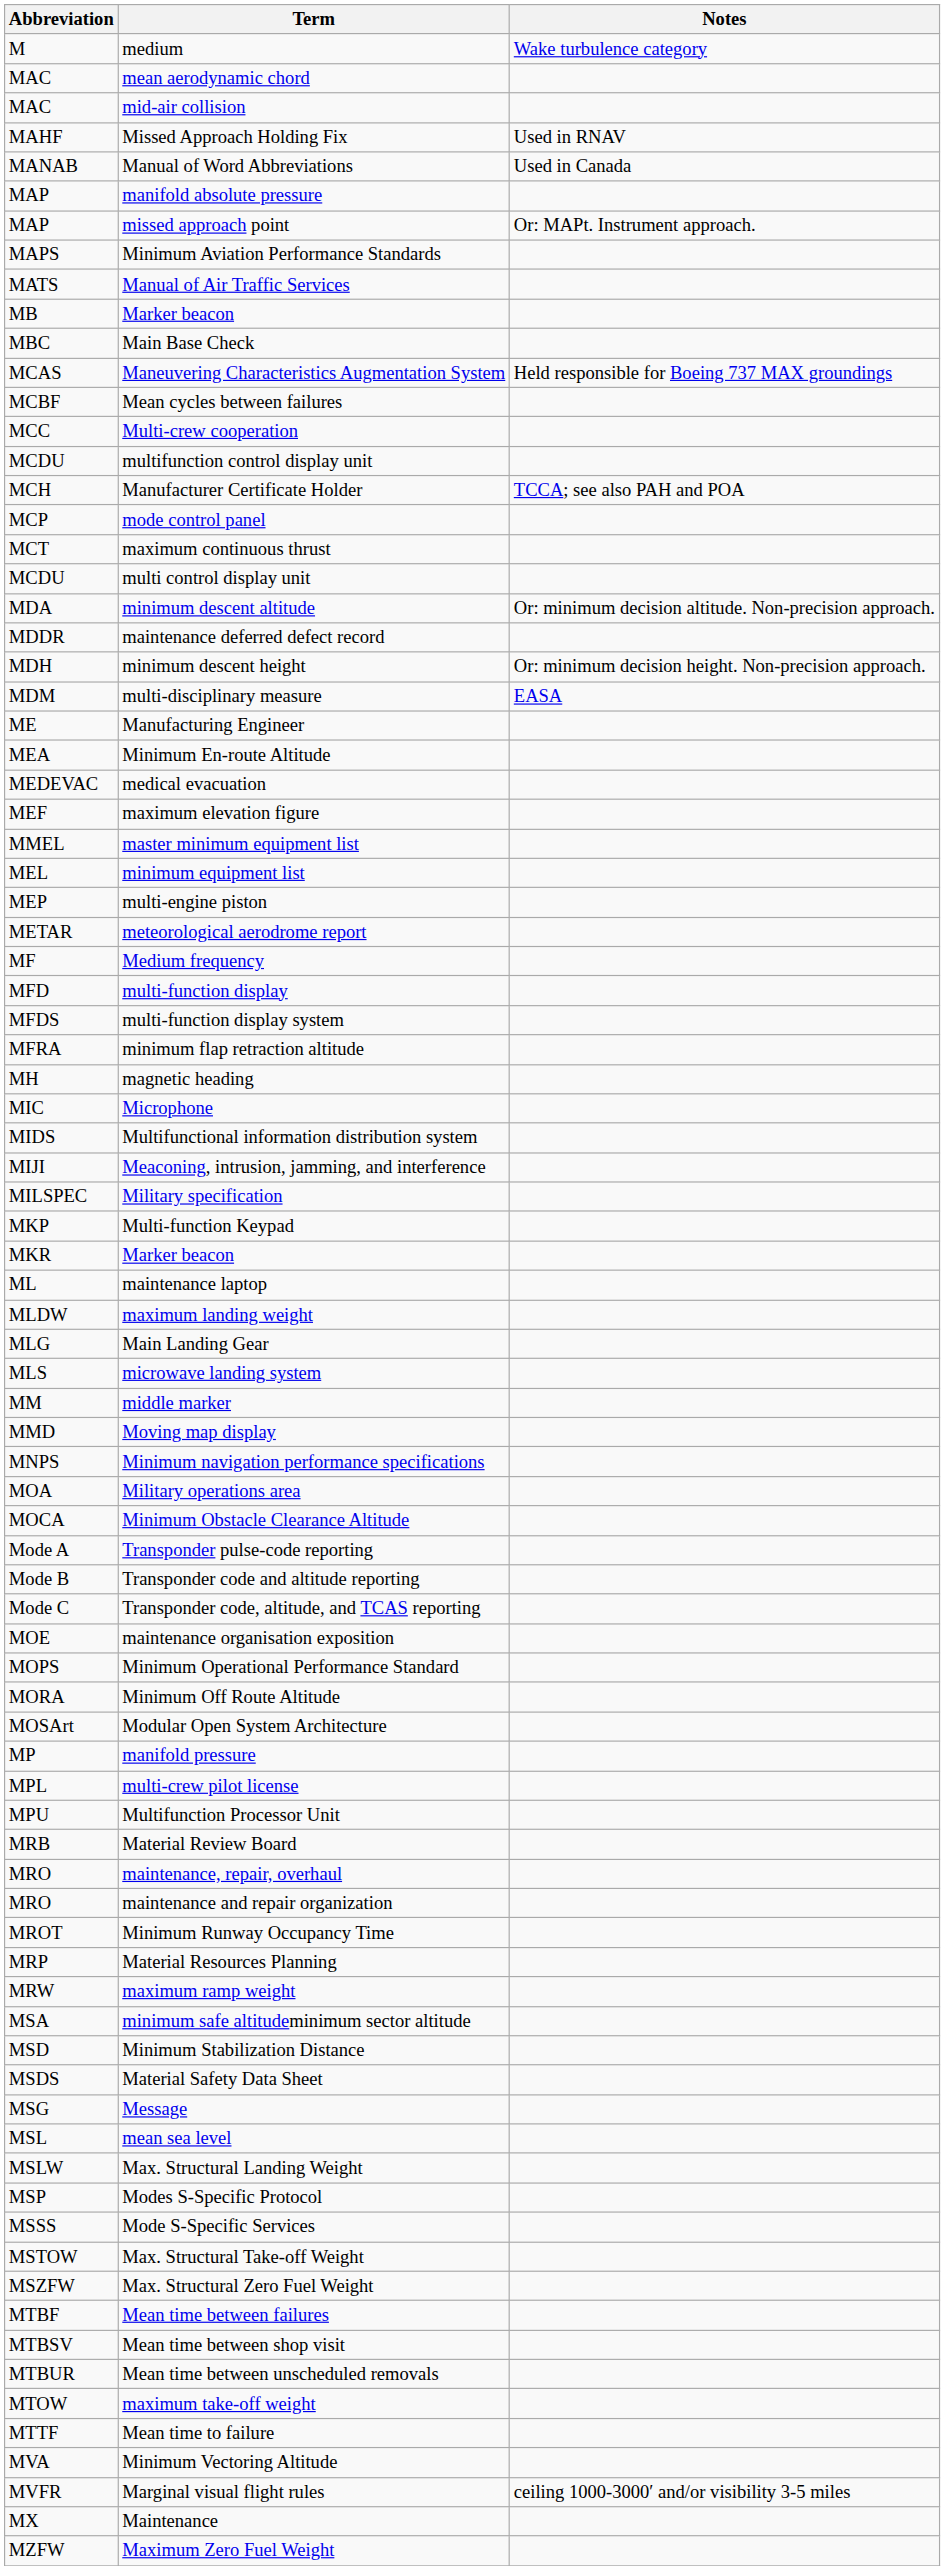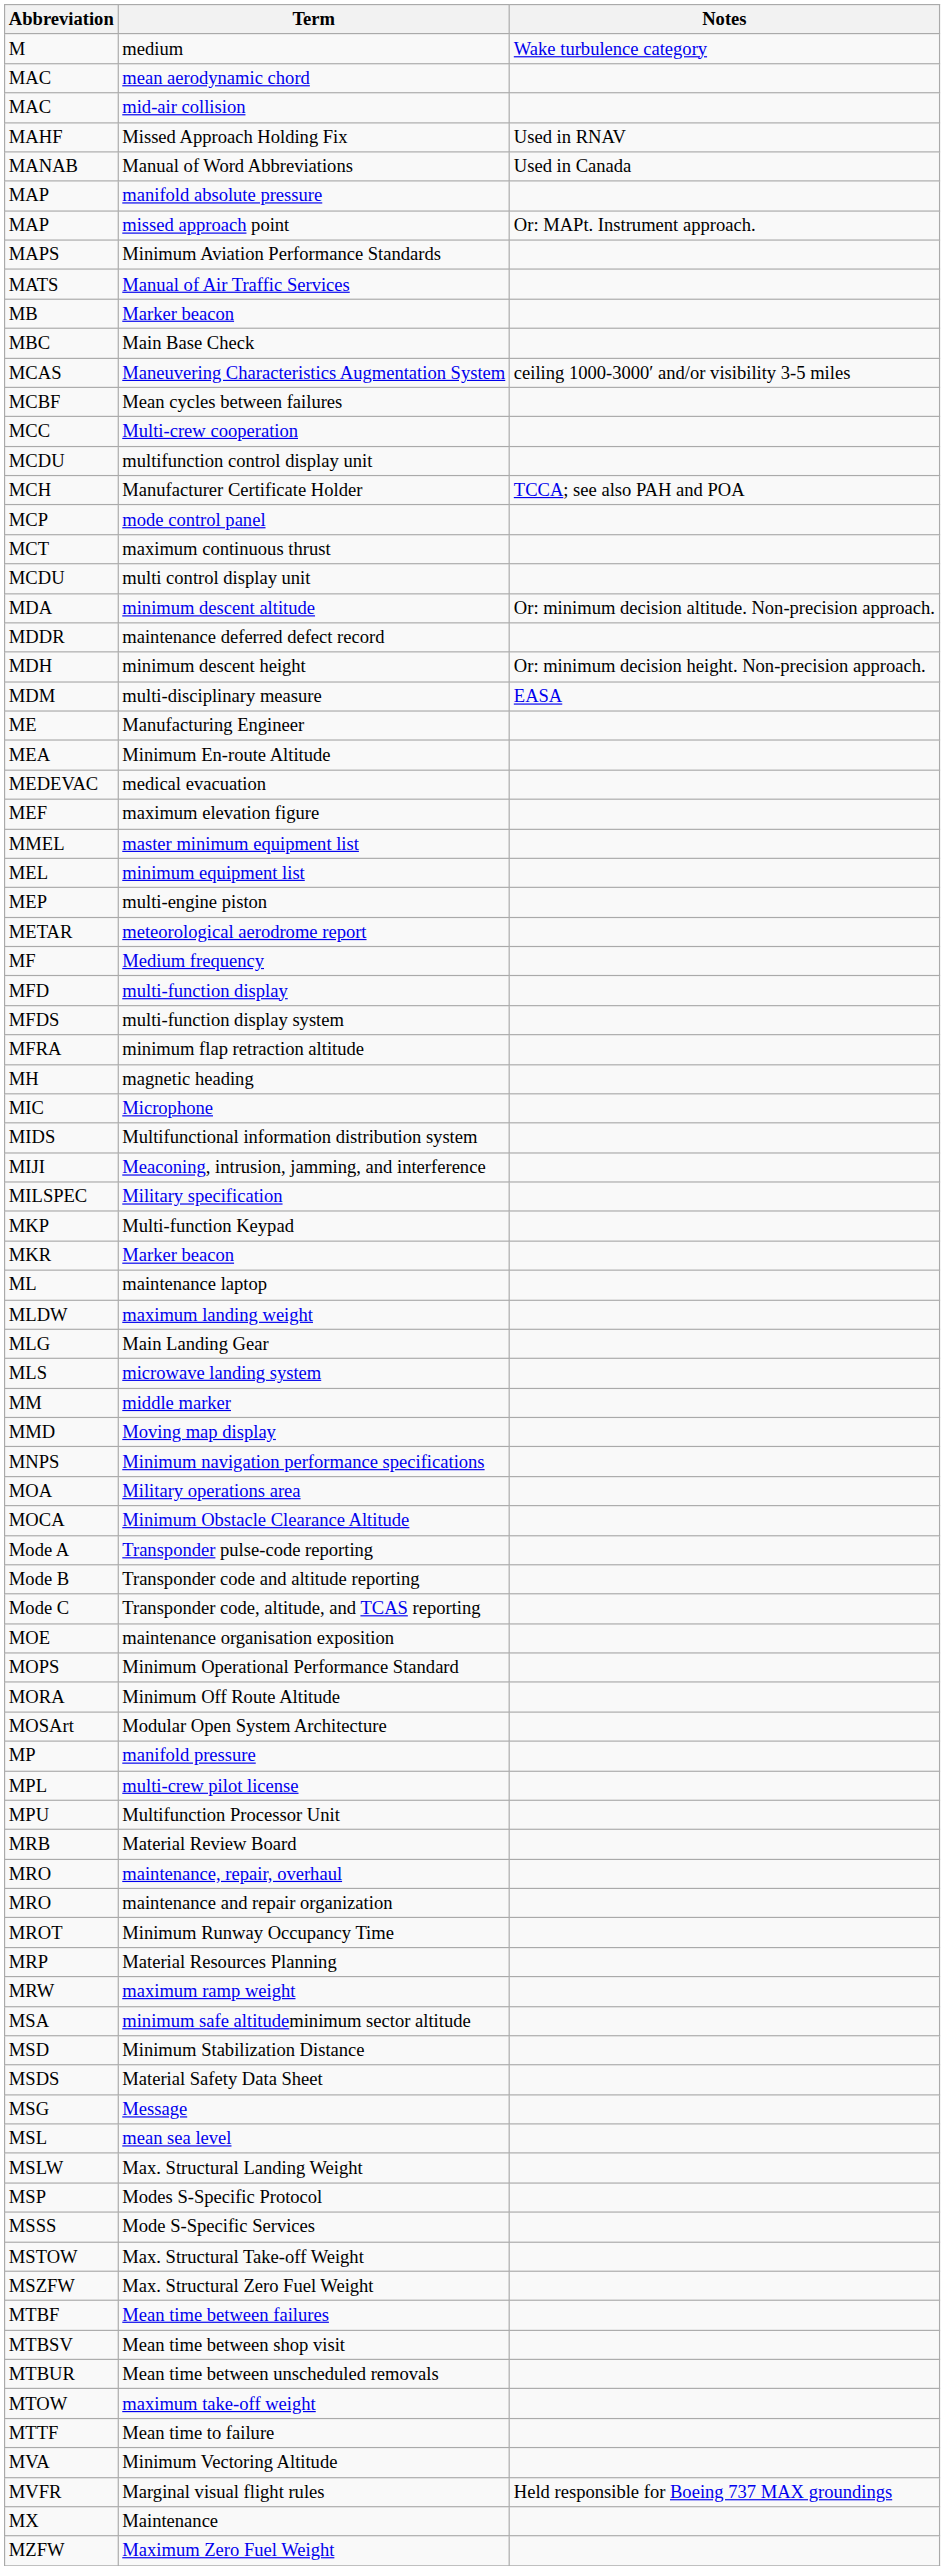Maneuvering Characteristics Augmentation System | Notes: Held responsible for Boeing 737 MAX groundings -> ceiling 1000-3000′ and/or visibility 3-5 miles
Marginal visual flight rules | Notes: ceiling 1000-3000′ and/or visibility 3-5 miles -> Held responsible for Boeing 737 MAX groundings
